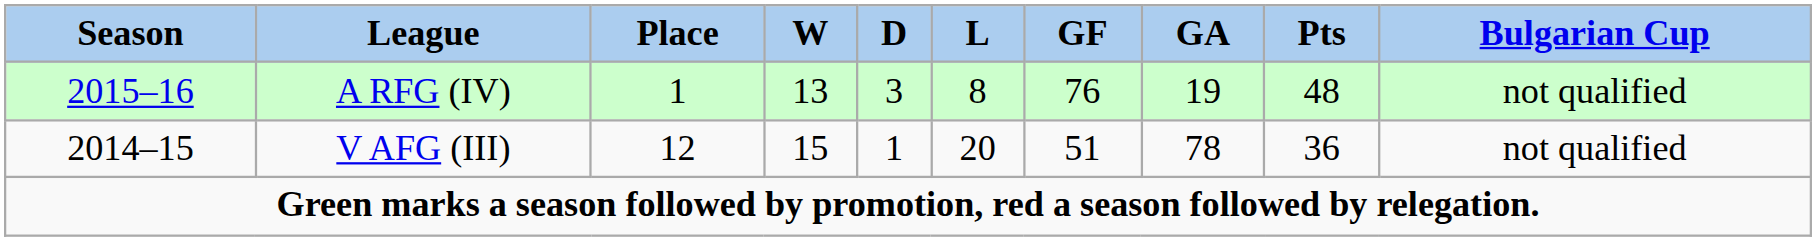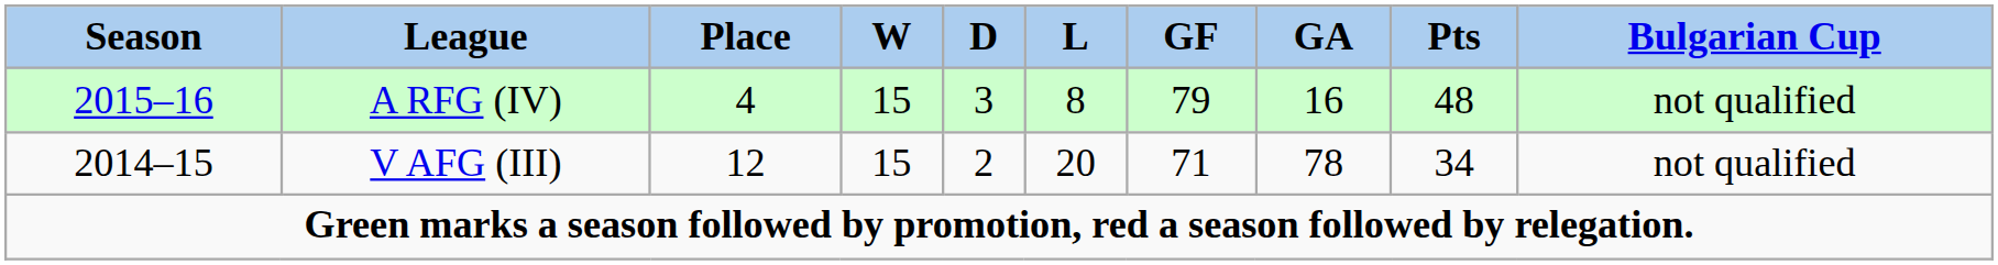A RFG (IV) | Place: 1 -> 4
A RFG (IV) | W: 13 -> 15
A RFG (IV) | GF: 76 -> 79
A RFG (IV) | GA: 19 -> 16
V AFG (III) | D: 1 -> 2
V AFG (III) | GF: 51 -> 71
V AFG (III) | Pts: 36 -> 34
